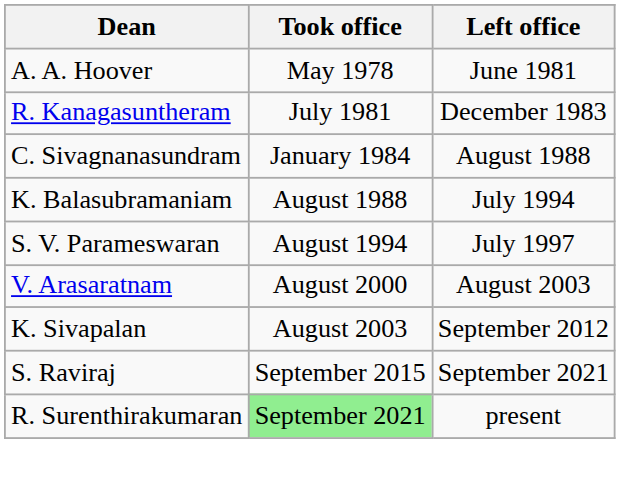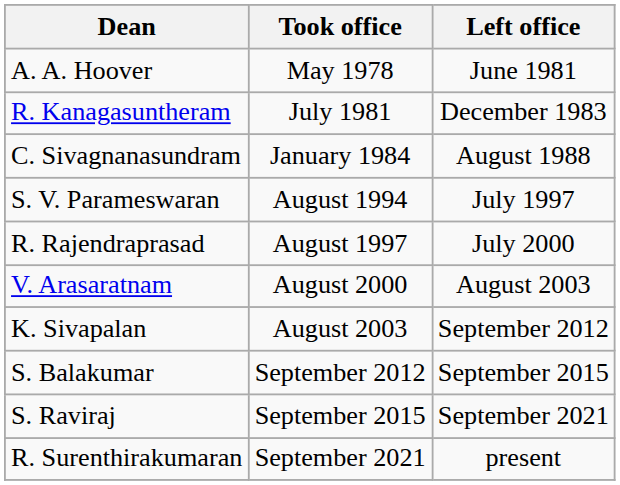- row: K. Balasubramaniam | August 1988 | July 1994
+ row: R. Rajendraprasad | August 1997 | July 2000
+ row: S. Balakumar | September 2012 | September 2015
R. Surenthirakumaran | Took office: lightgreen background -> no background
